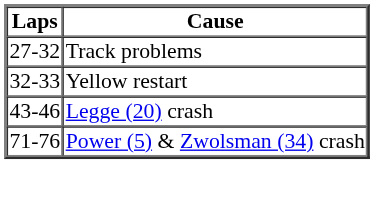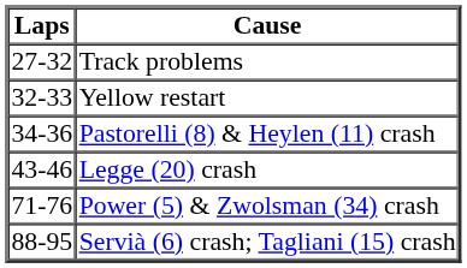+ row: 34-36 | Pastorelli (8) & Heylen (11) crash
+ row: 88-95 | Servià (6) crash; Tagliani (15) crash
